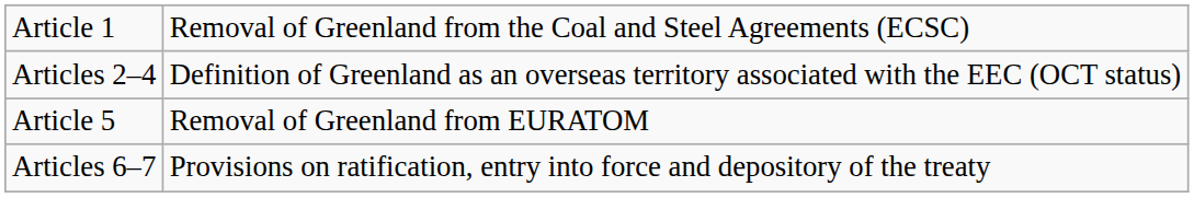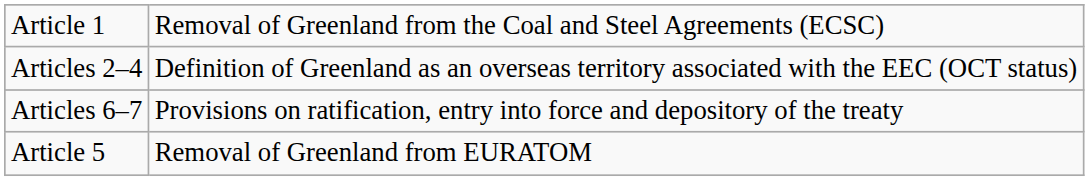rows swapped: Article 5 <-> Articles 6–7
